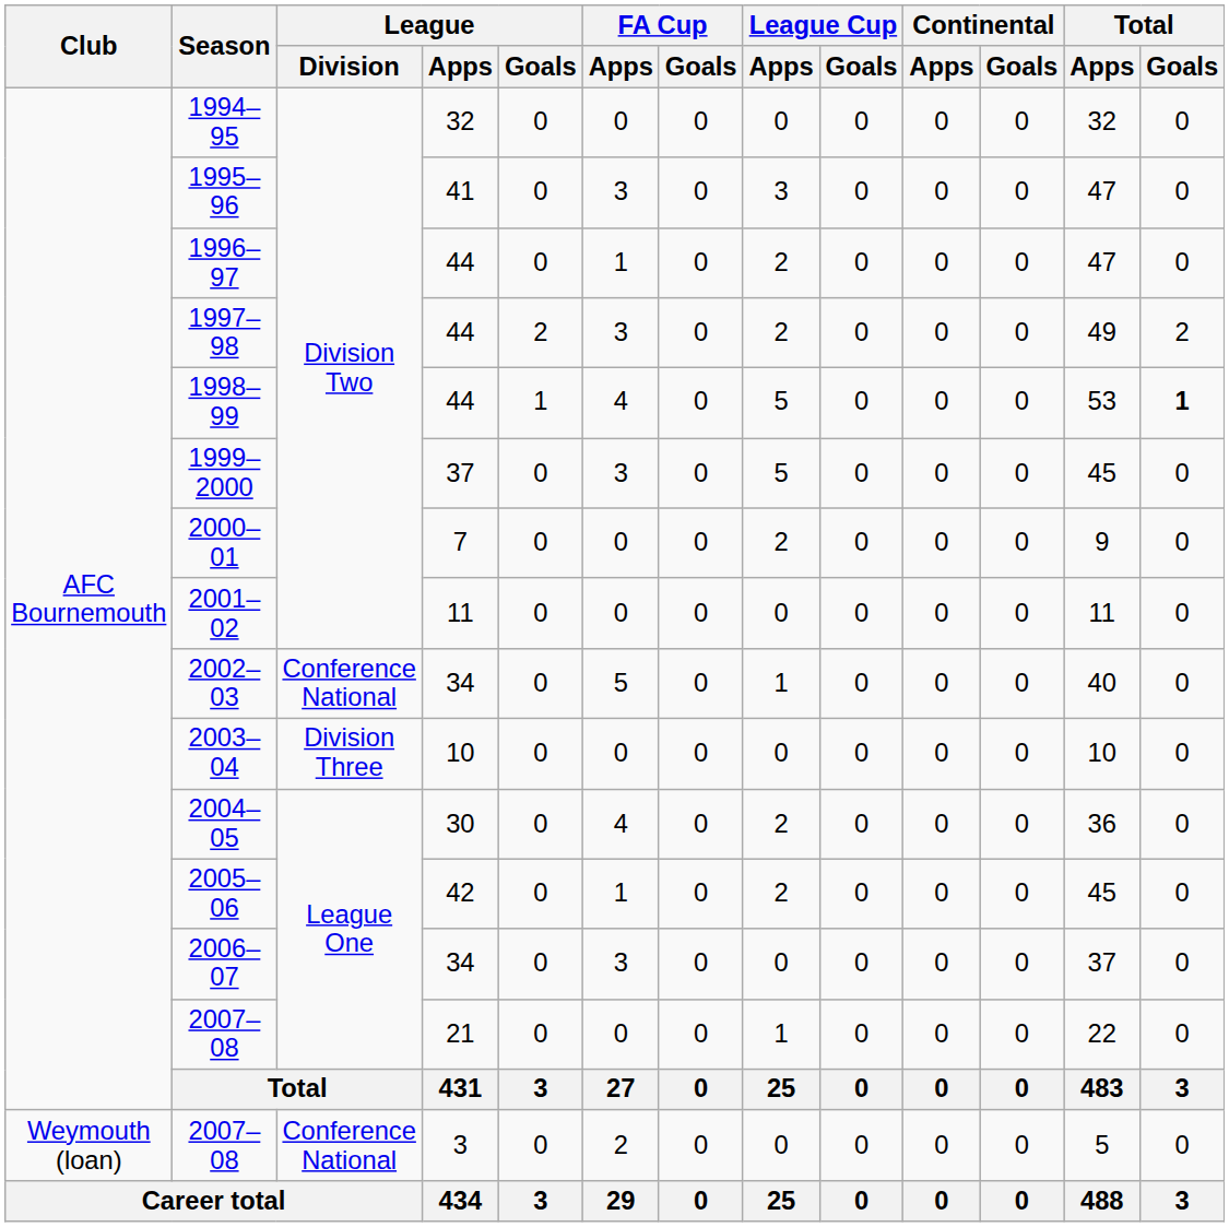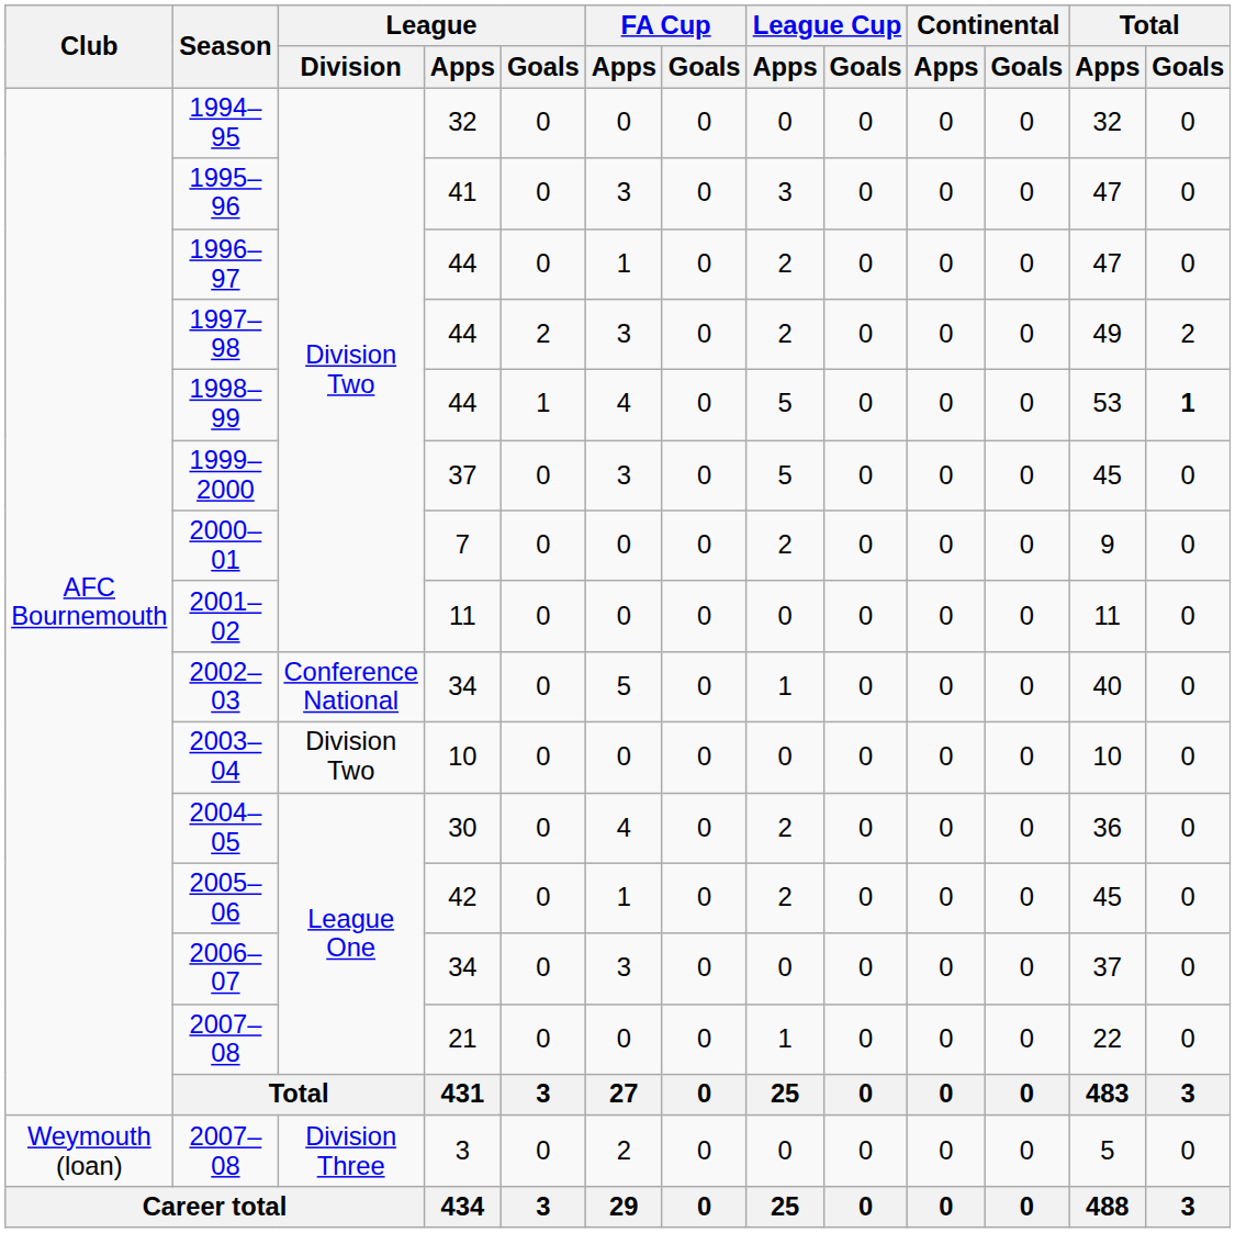2003–04 | League / Division: Division Three -> Division Two
2007–08 / 3 | League / Division: Conference National -> Division Three
